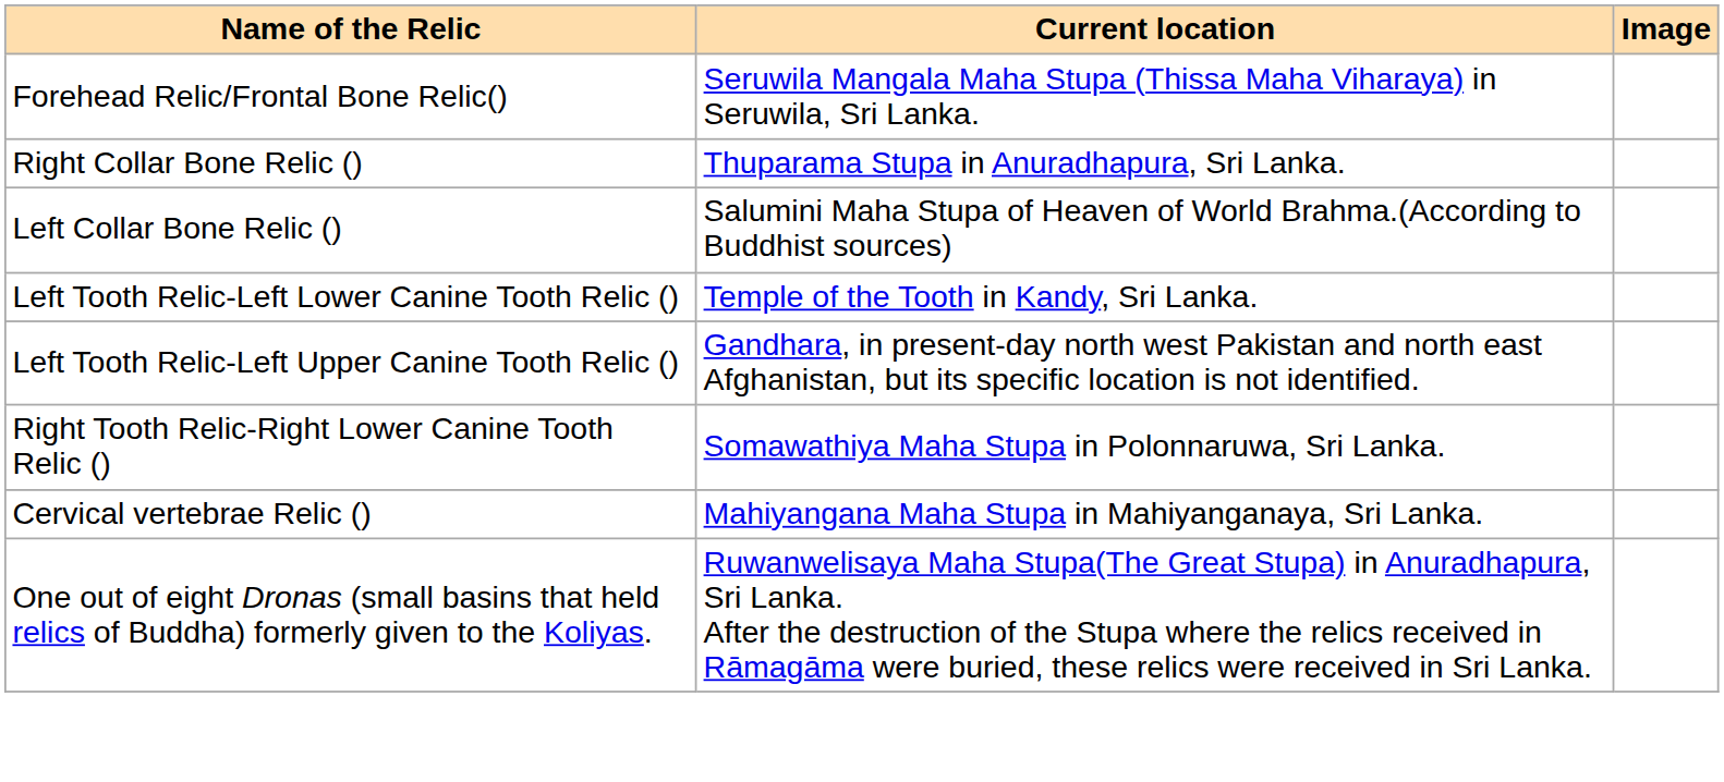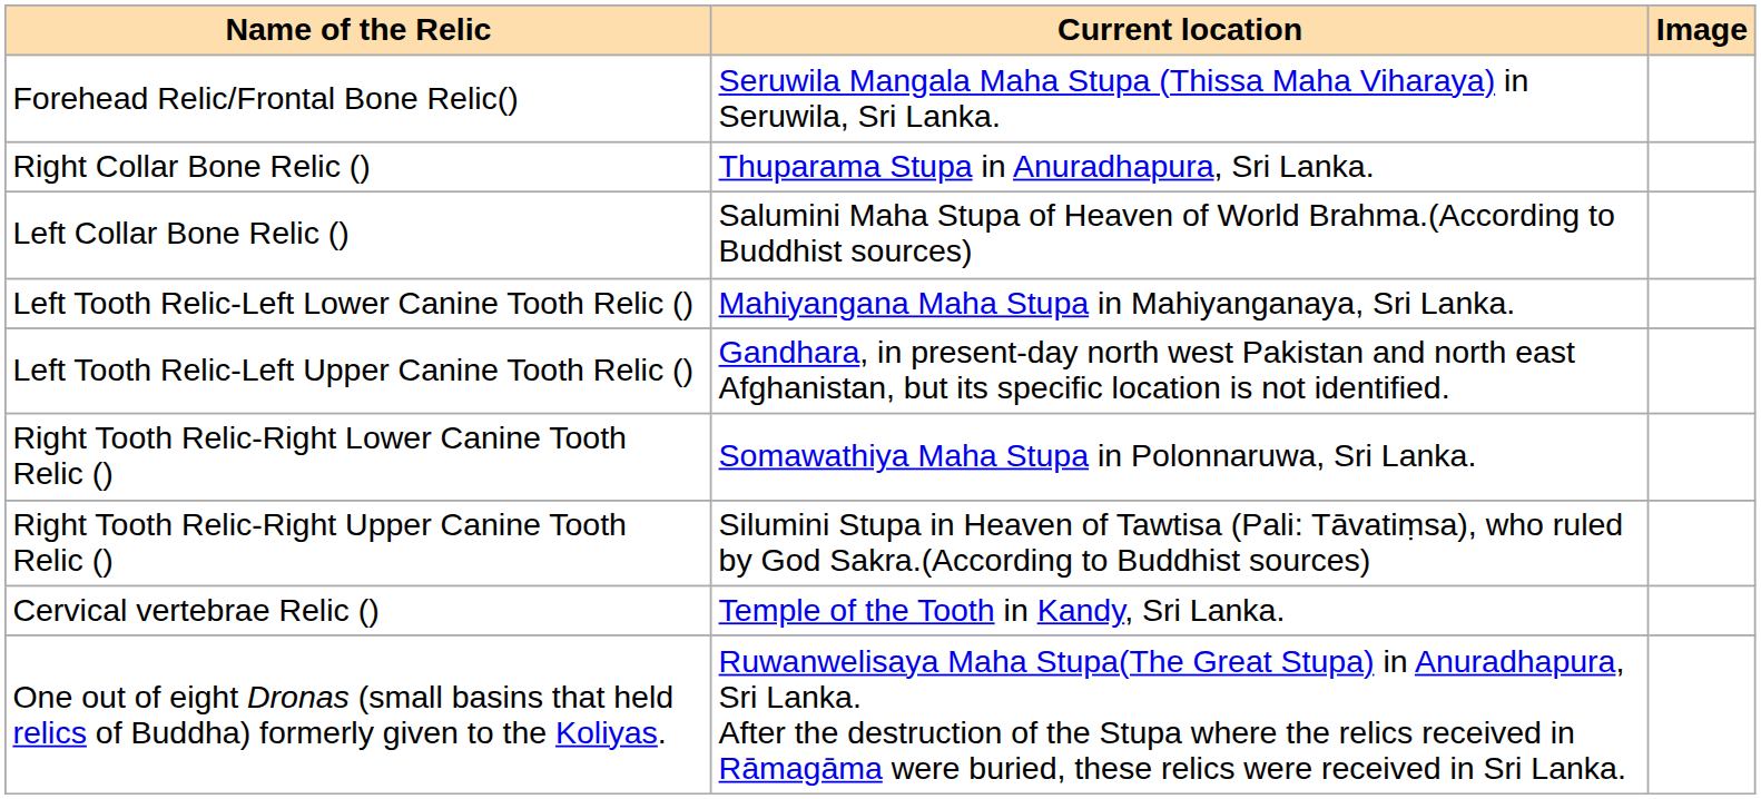Left Tooth Relic-Left Lower Canine Tooth Relic () | Current location: Temple of the Tooth in Kandy, Sri Lanka. -> Mahiyangana Maha Stupa in Mahiyanganaya, Sri Lanka.
+ row: Right Tooth Relic-Right Upper Canine Tooth Relic () | Silumini Stupa in Heaven of Tawtisa (Pali: Tāvatiṃsa), who ruled by God Sakra.(According to Buddhist sources)
Cervical vertebrae Relic () | Current location: Mahiyangana Maha Stupa in Mahiyanganaya, Sri Lanka. -> Temple of the Tooth in Kandy, Sri Lanka.
